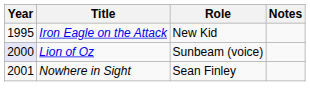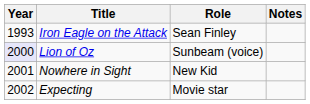Iron Eagle on the Attack | Year: 1995 -> 1993
Iron Eagle on the Attack | Role: New Kid -> Sean Finley
Nowhere in Sight | Role: Sean Finley -> New Kid
+ row: 2002 | Expecting | Movie star
